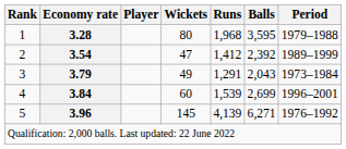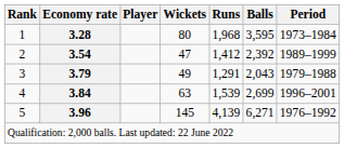1 | Period: 1979–1988 -> 1973–1984
3 | Period: 1973–1984 -> 1979–1988
4 | Wickets: 60 -> 63
